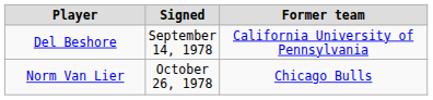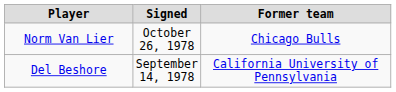rows swapped: Del Beshore <-> Norm Van Lier
